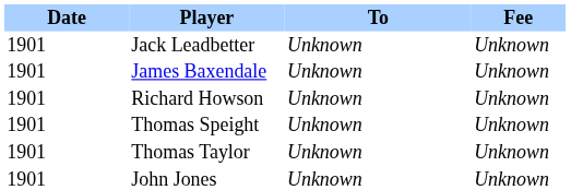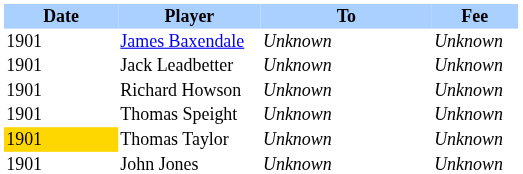rows swapped: Jack Leadbetter <-> James Baxendale
Thomas Taylor | Date: no background -> gold background
